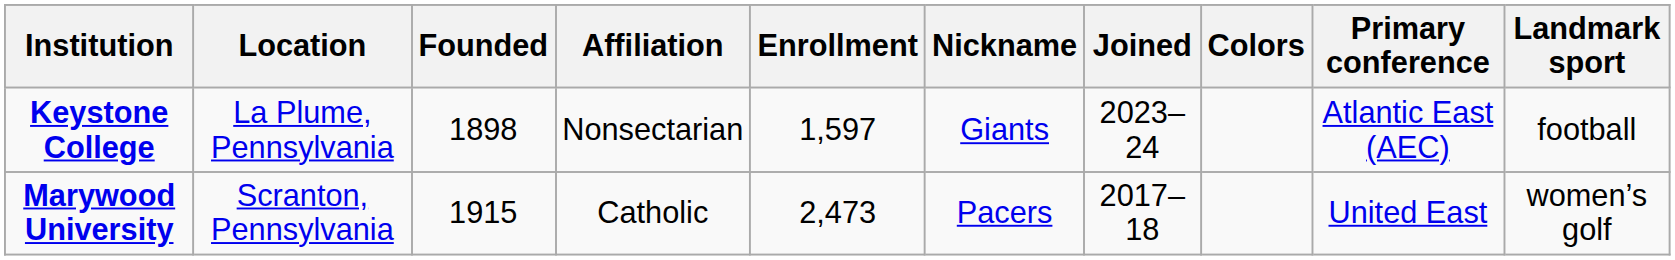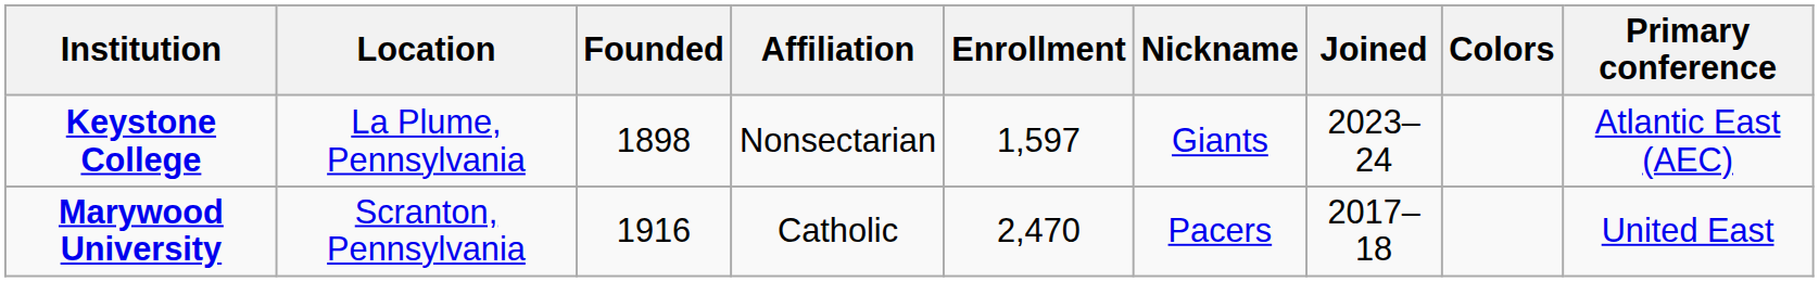- column: Landmark sport | football | women’s golf
Marywood University | Founded: 1915 -> 1916
Marywood University | Enrollment: 2,473 -> 2,470
